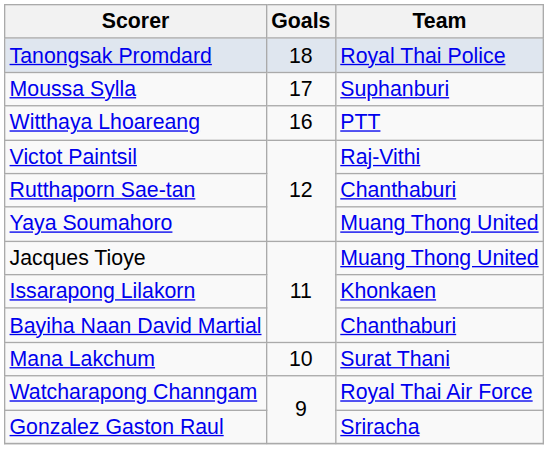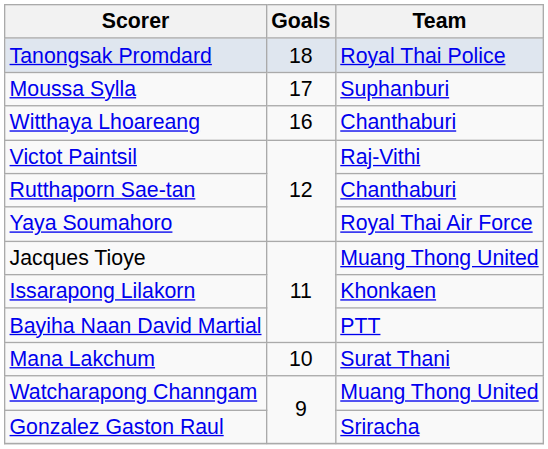Witthaya Lhoareang | Team: PTT -> Chanthaburi
Yaya Soumahoro | Team: Muang Thong United -> Royal Thai Air Force
Bayiha Naan David Martial | Team: Chanthaburi -> PTT
Watcharapong Channgam | Team: Royal Thai Air Force -> Muang Thong United
